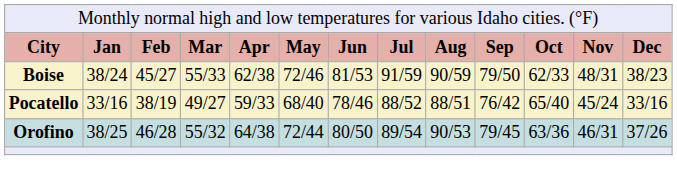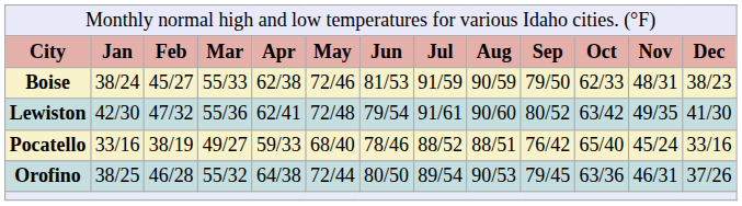+ row: Lewiston | 42/30 | 47/32 | 55/36 | 62/41 | 72/48 | 79/54 | 91/61 | 90/60 | 80/52 | 63/42 | 49/35 | 41/30
